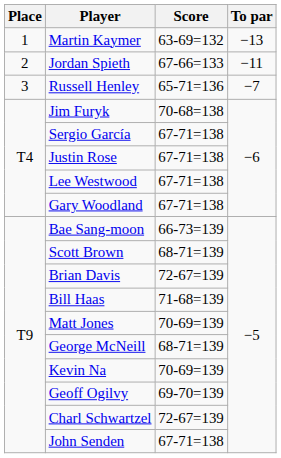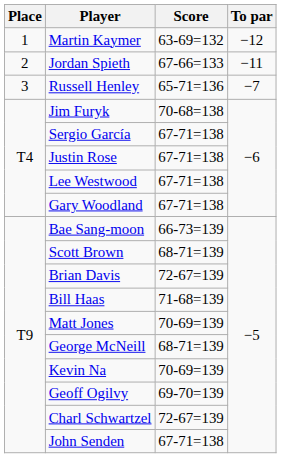Martin Kaymer | To par: −13 -> −12
